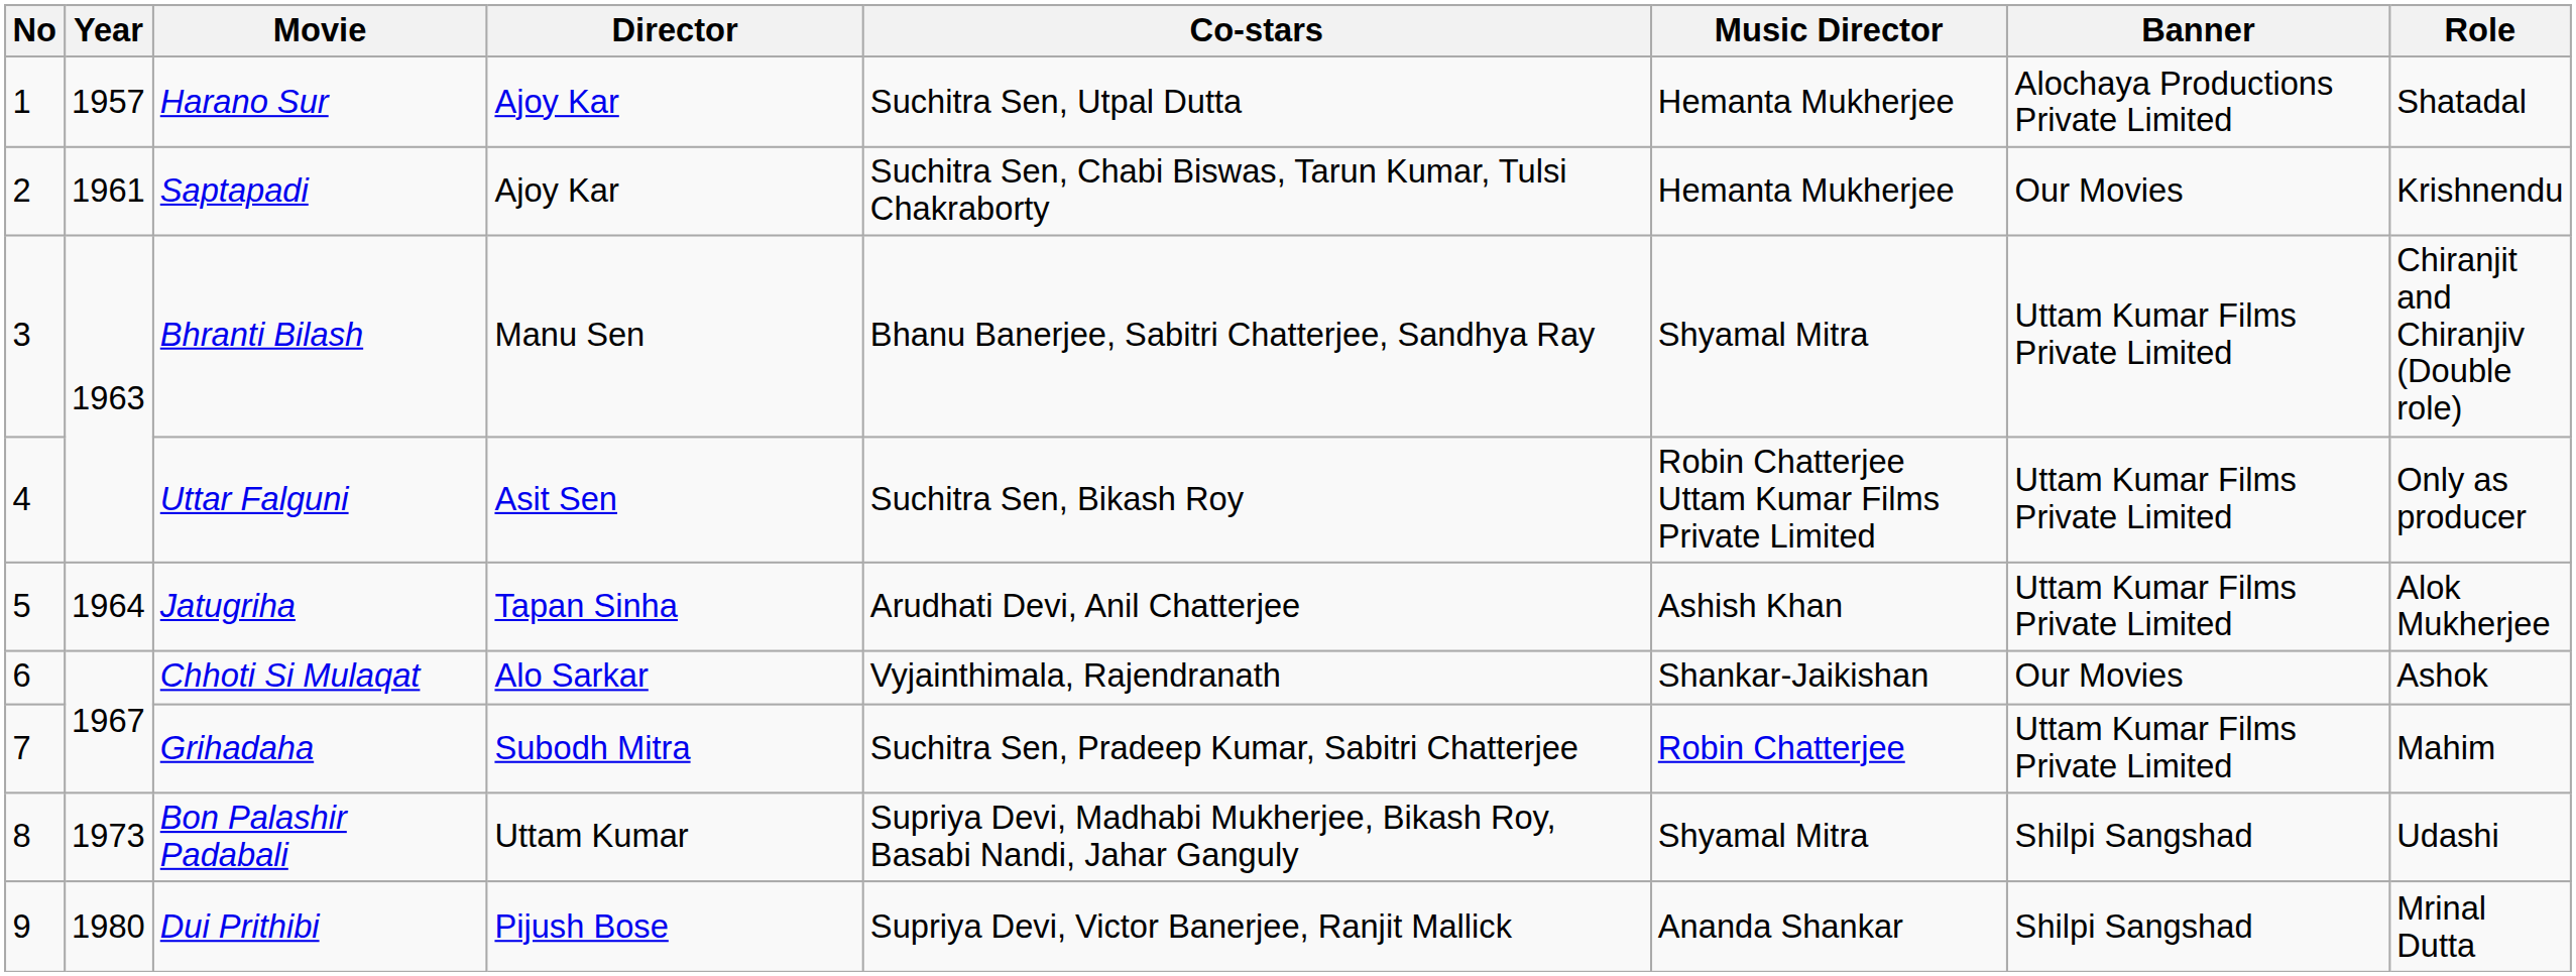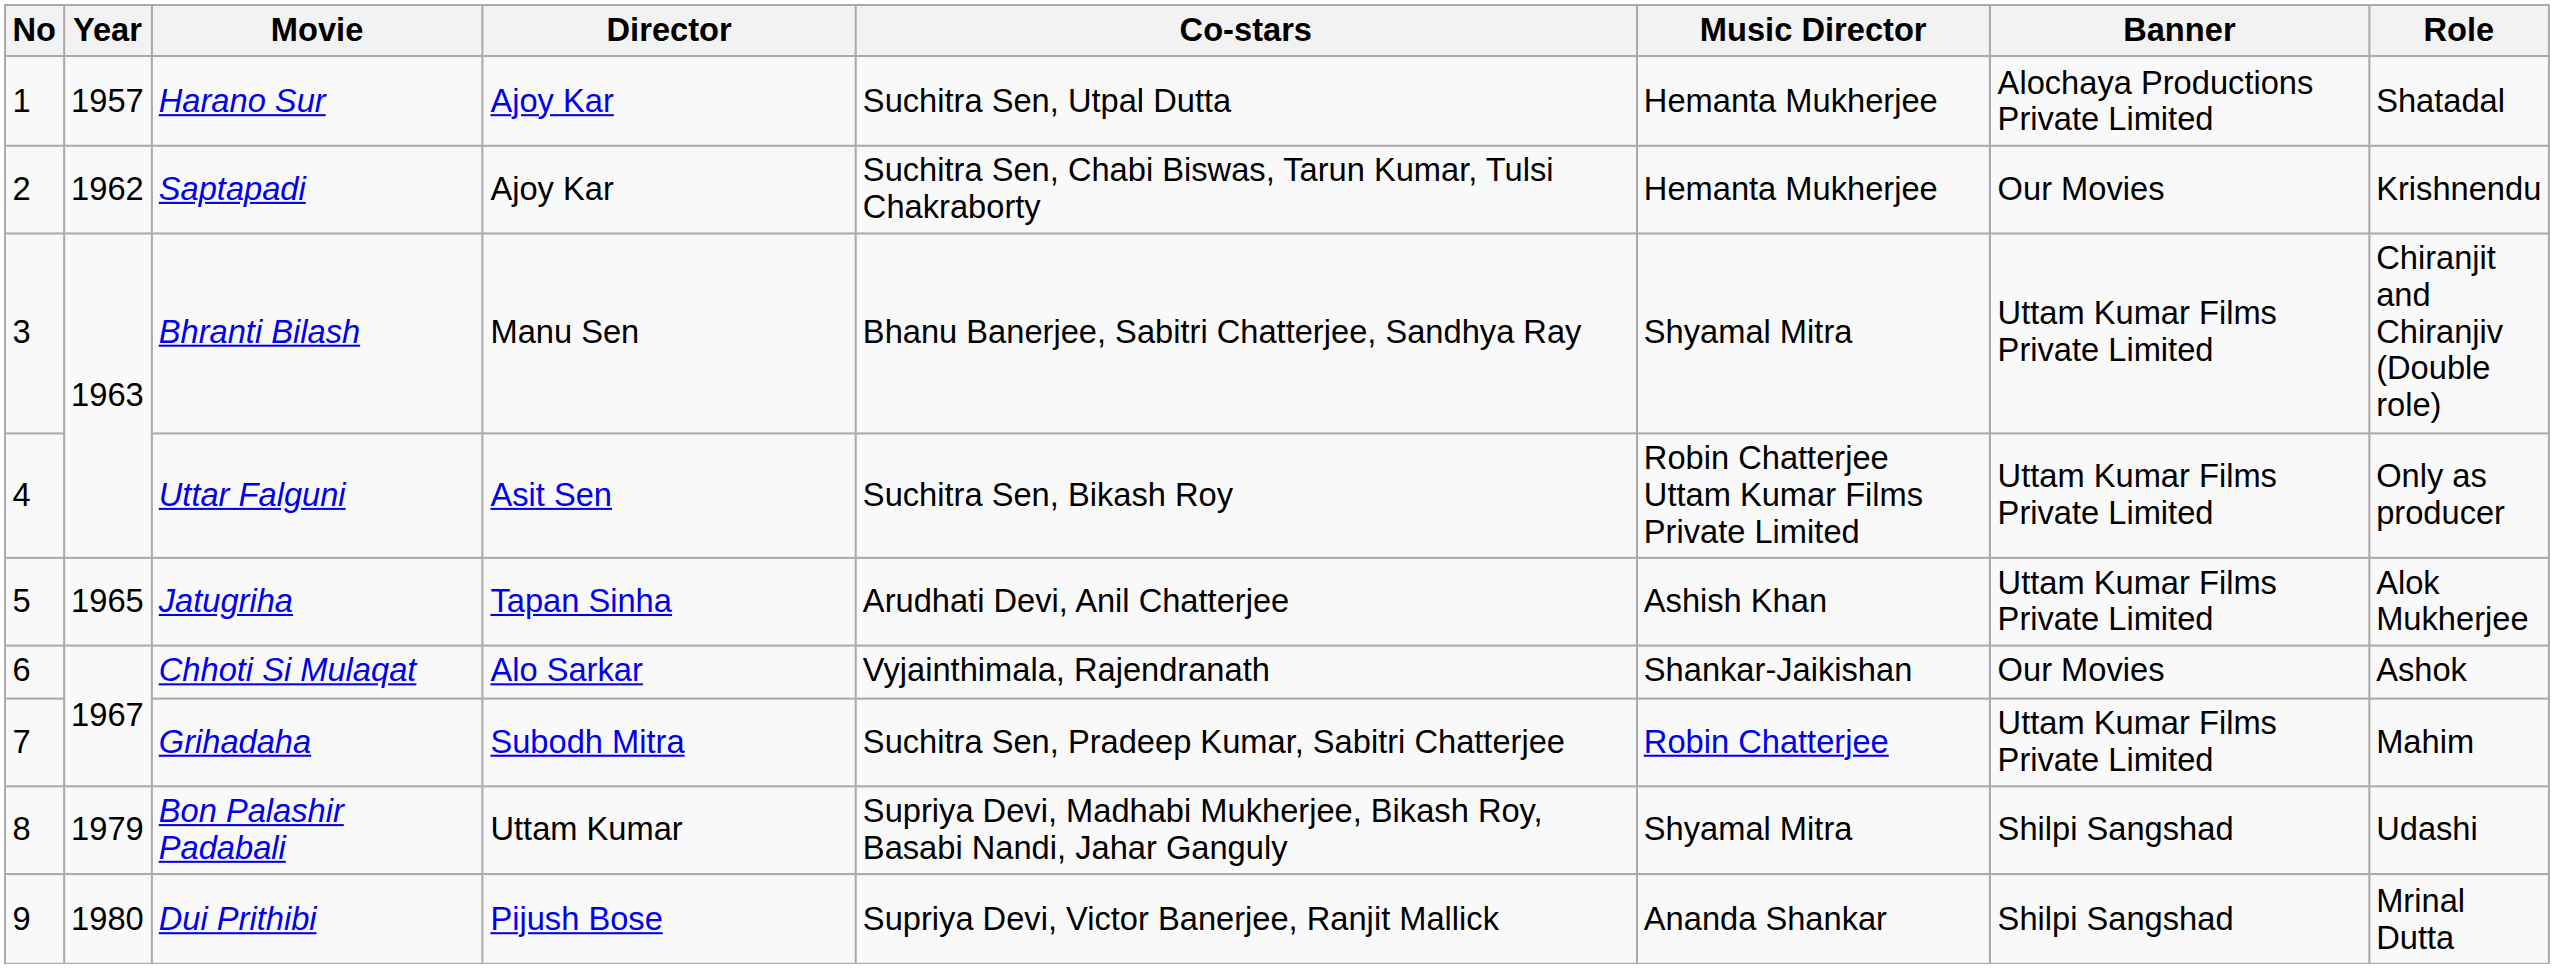Saptapadi | Year: 1961 -> 1962
Jatugriha | Year: 1964 -> 1965
Bon Palashir Padabali | Year: 1973 -> 1979
